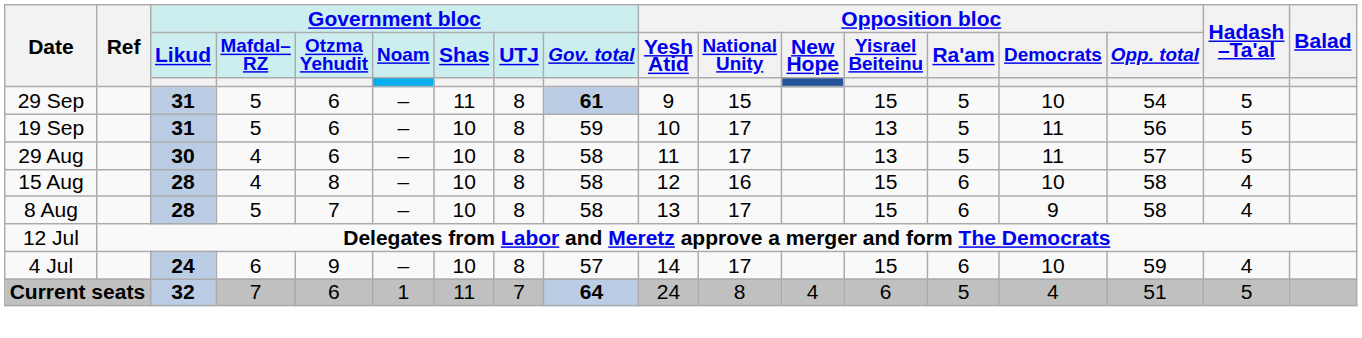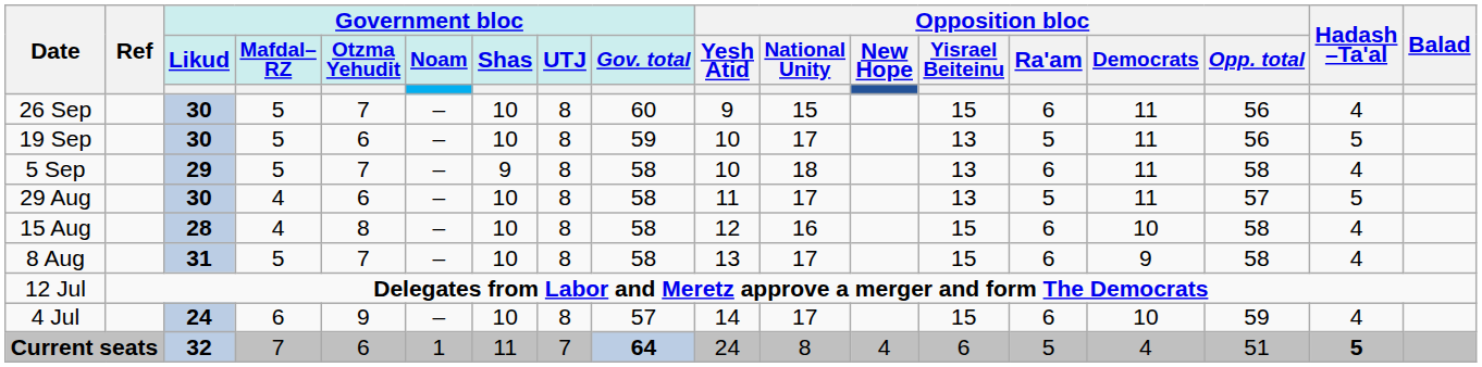- row: 29 Sep | 31 | 5 | 6 | – | 11 | 8 | 61 | 9 | 15 | 15 | 5 | 10 | 54 | 5
+ row: 26 Sep | 30 | 5 | 7 | – | 10 | 8 | 60 | 9 | 15 | 15 | 6 | 11 | 56 | 4
19 Sep | Government bloc / Likud: 31 -> 30
+ row: 5 Sep | 29 | 5 | 7 | – | 9 | 8 | 58 | 10 | 18 | 13 | 6 | 11 | 58 | 4
8 Aug | Government bloc / Likud: 28 -> 31
Current seats | Hadash –Ta'al: normal -> bold
